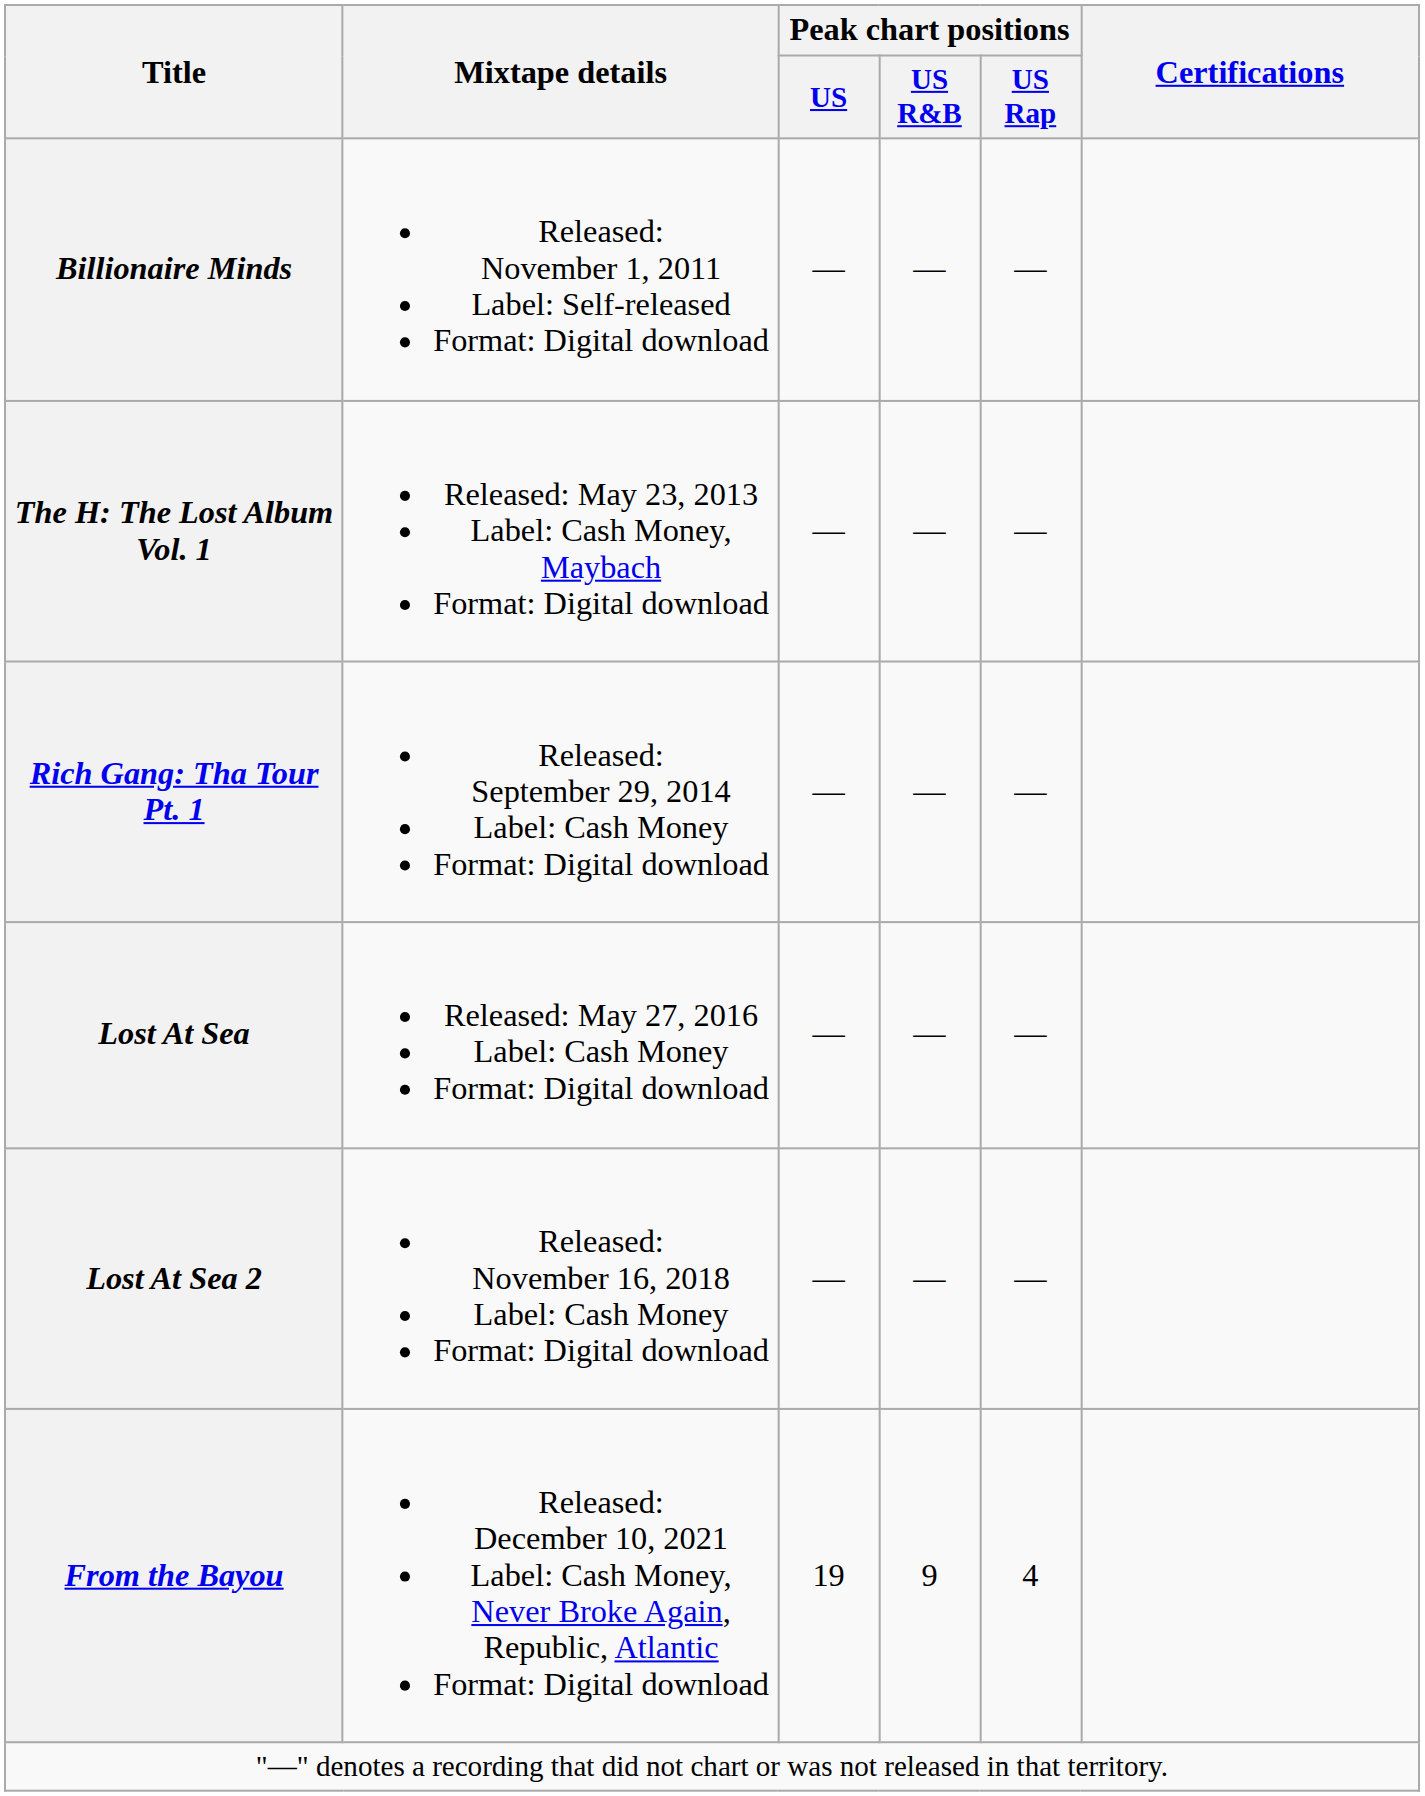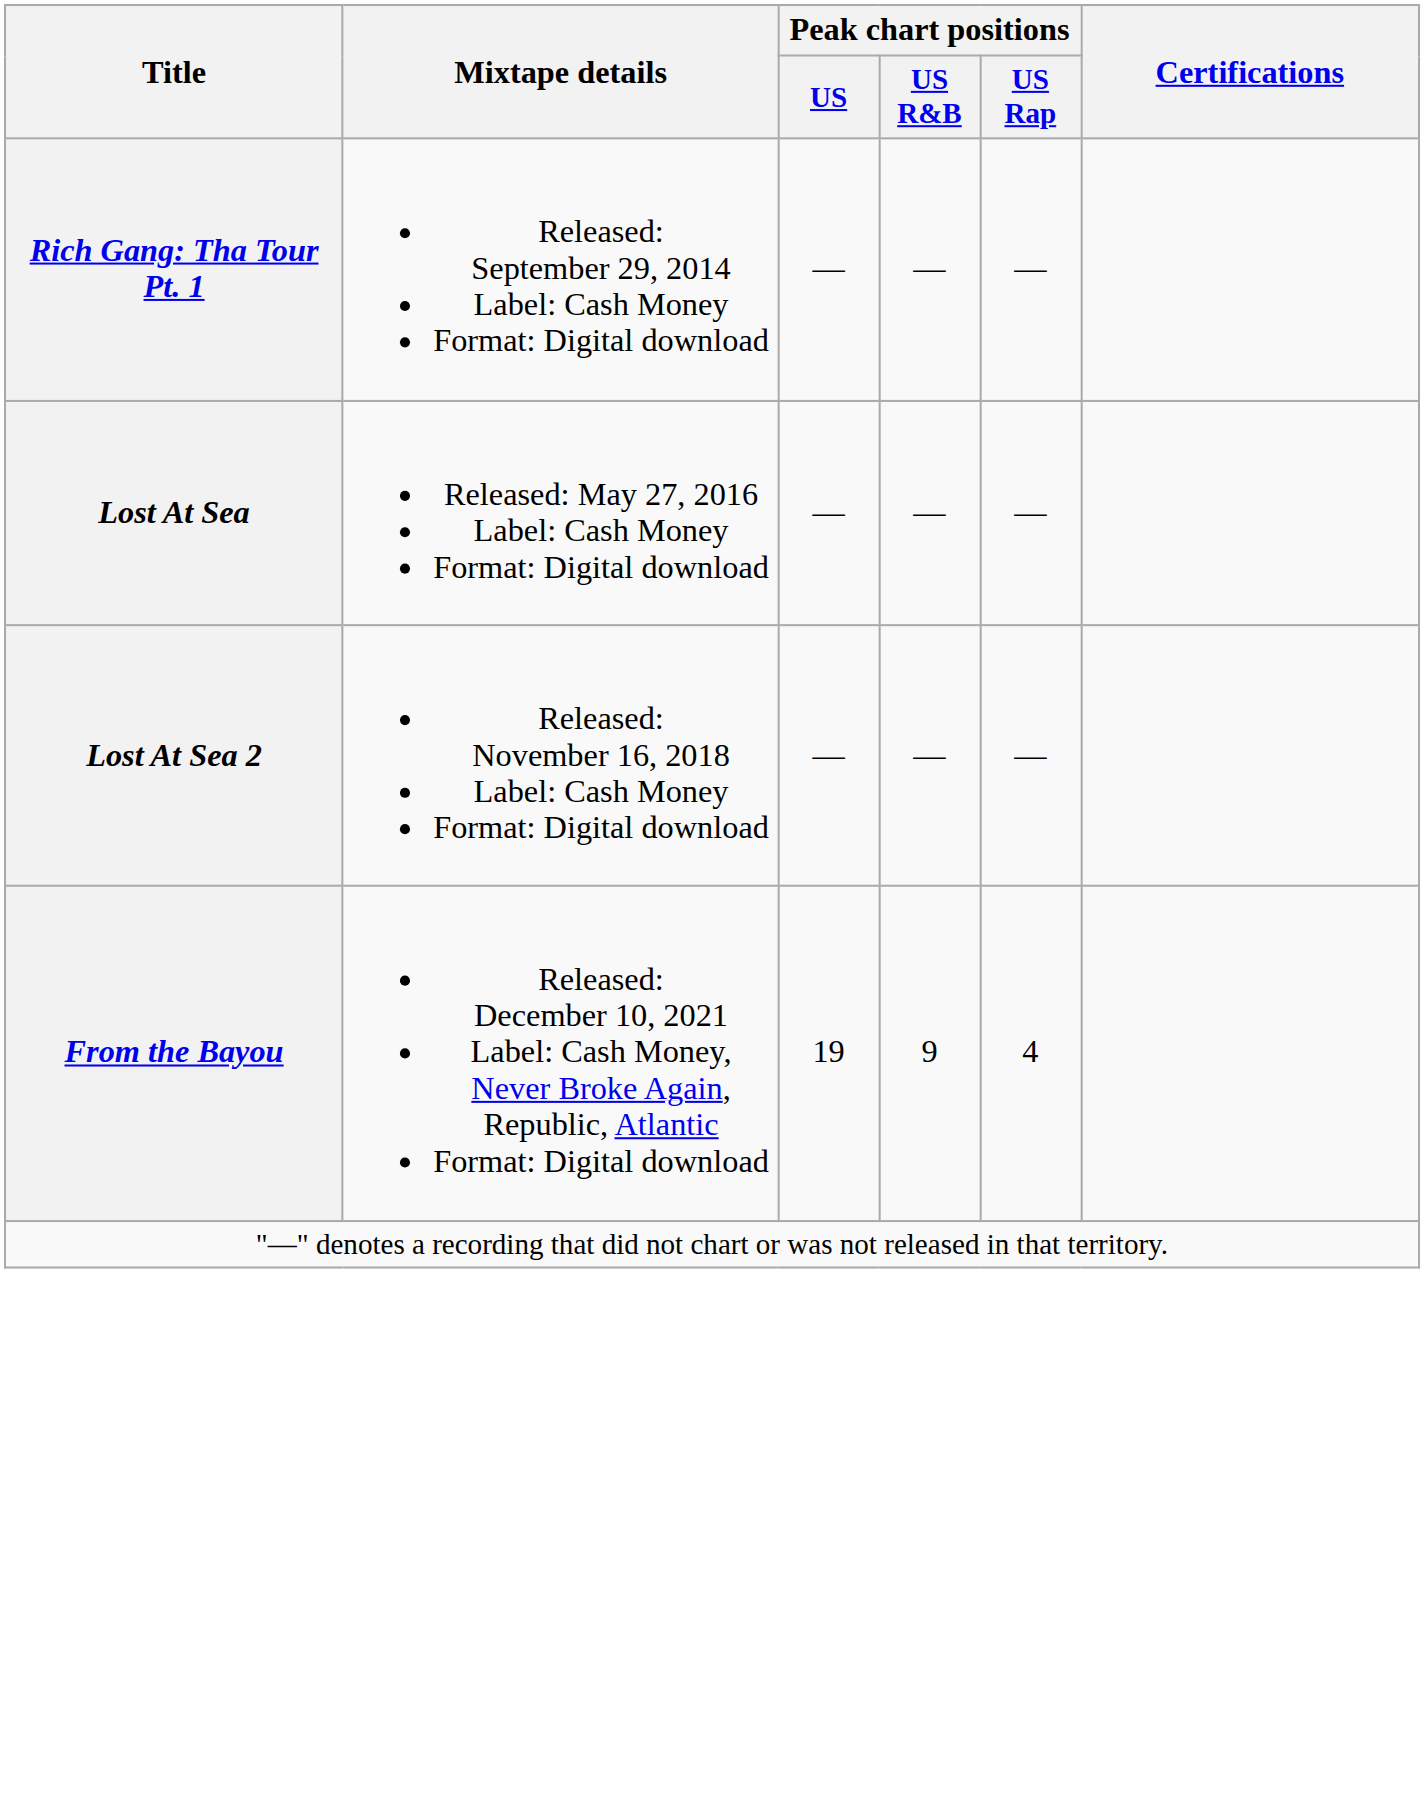- row: Billionaire Minds | Released: November 1, 2011 Label: Self-released Format: Digital download | — | — | —
- row: The H: The Lost Album Vol. 1 | Released: May 23, 2013 Label: Cash Money, Maybach Format: Digital download | — | — | —
